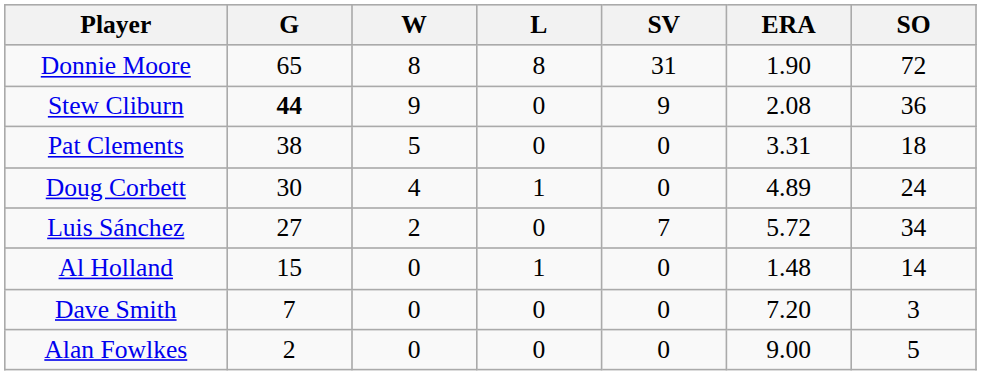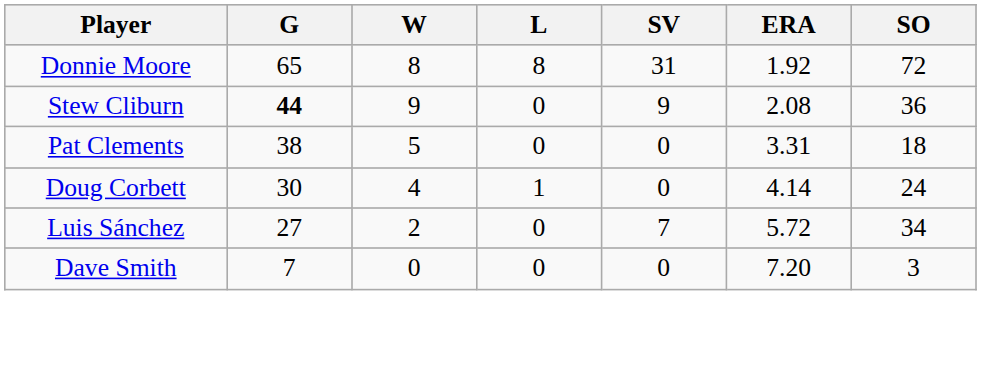Donnie Moore | ERA: 1.90 -> 1.92
Doug Corbett | ERA: 4.89 -> 4.14
- row: Al Holland | 15 | 0 | 1 | 0 | 1.48 | 14
- row: Alan Fowlkes | 2 | 0 | 0 | 0 | 9.00 | 5
